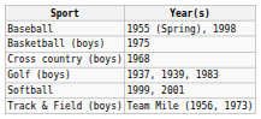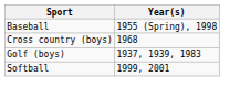- row: Basketball (boys) | 1975
- row: Track & Field (boys) | Team Mile (1956, 1973)
